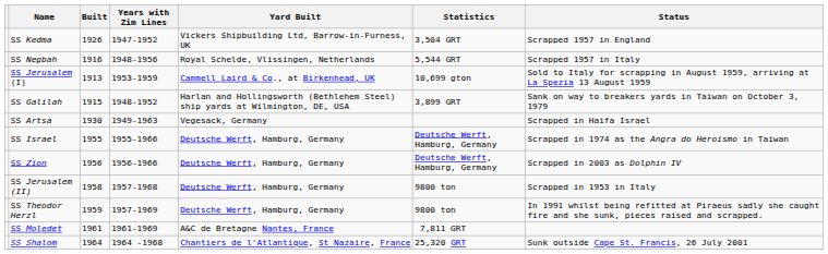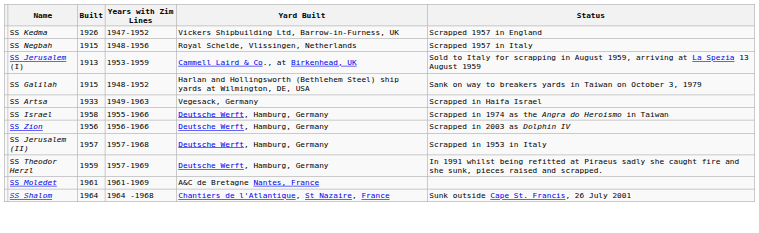- column: Statistics | 3,504 GRT | 5,544 GRT | 10,699 gton | 3,899 GRT | Deutsche Werft, Hamburg, Germany | Deutsche Werft, Hamburg, Germany | 9800 ton | 9800 ton | 7,811 GRT | 25,320 GRT
SS Negbah | Built: 1916 -> 1915
SS Artsa | Built: 1930 -> 1933
SS Israel | Built: 1955 -> 1958
SS Jerusalem (II) | Built: 1958 -> 1957
